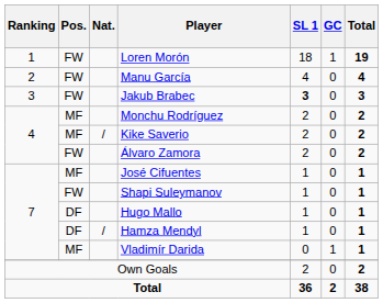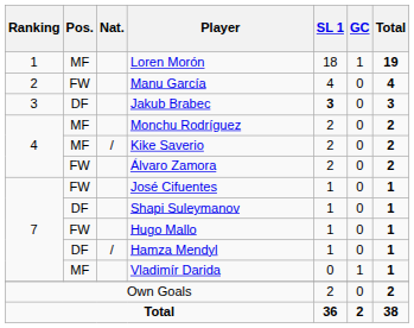Loren Morón | Pos.: FW -> MF
Jakub Brabec | Pos.: FW -> DF
José Cifuentes | Pos.: MF -> FW
Shapi Suleymanov | Pos.: FW -> DF
Hugo Mallo | Pos.: DF -> FW
